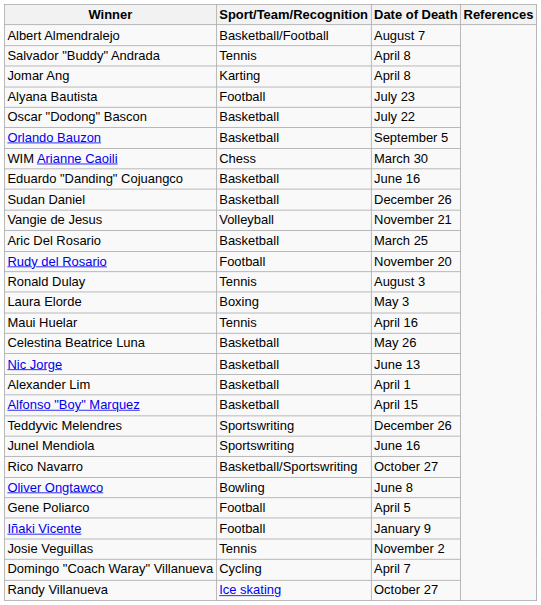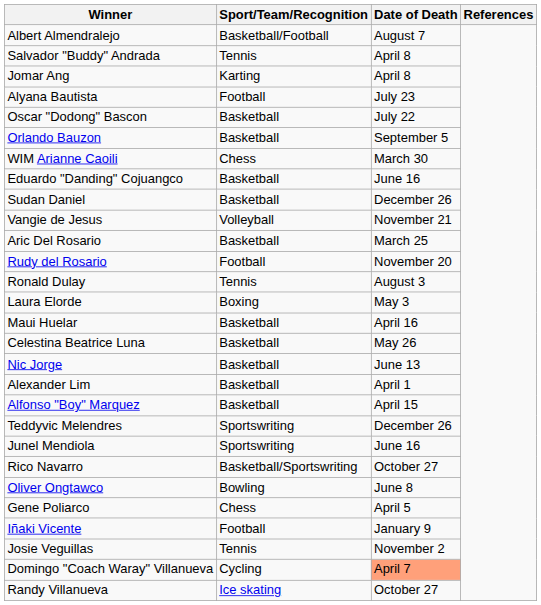Maui Huelar | Sport/Team/Recognition: Tennis -> Basketball
Gene Poliarco | Sport/Team/Recognition: Football -> Chess
Domingo "Coach Waray" Villanueva | Date of Death: no background -> lightsalmon background
